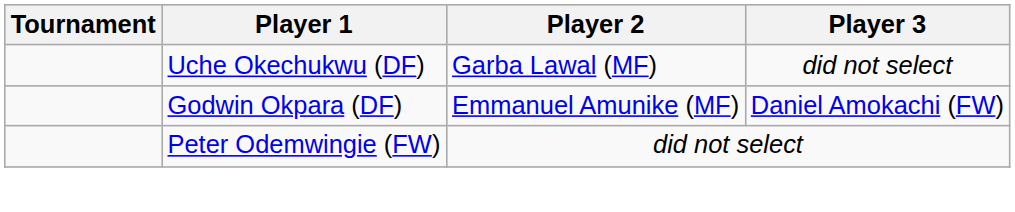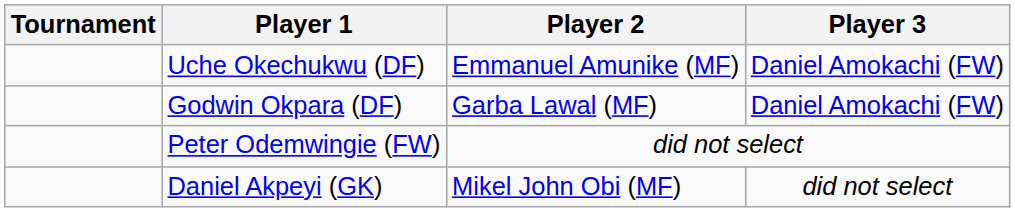Uche Okechukwu (DF) | Player 2: Garba Lawal (MF) -> Emmanuel Amunike (MF)
Uche Okechukwu (DF) | Player 3: did not select -> Daniel Amokachi (FW)
Godwin Okpara (DF) | Player 2: Emmanuel Amunike (MF) -> Garba Lawal (MF)
+ row: Daniel Akpeyi (GK) | Mikel John Obi (MF) | did not select
